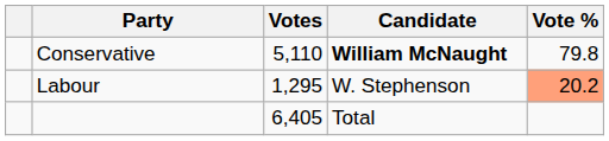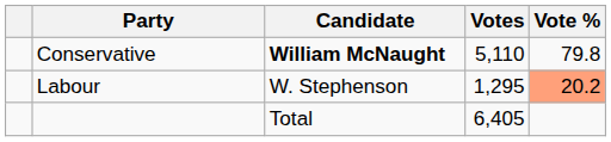columns swapped: Candidate <-> Votes
